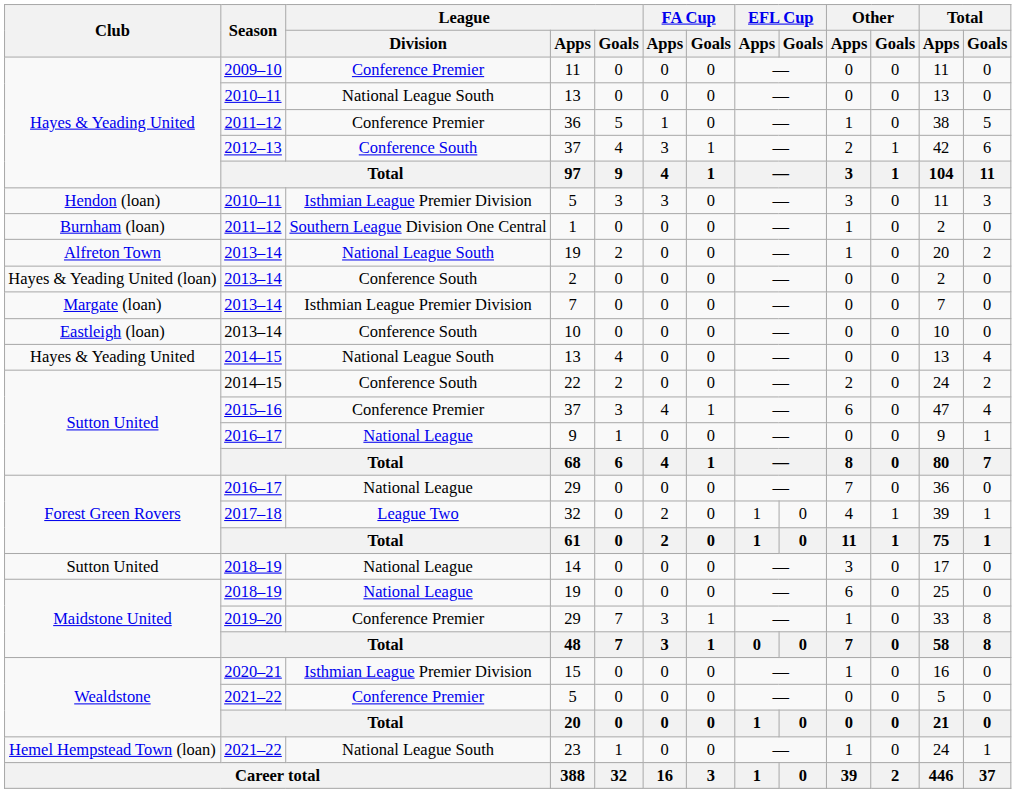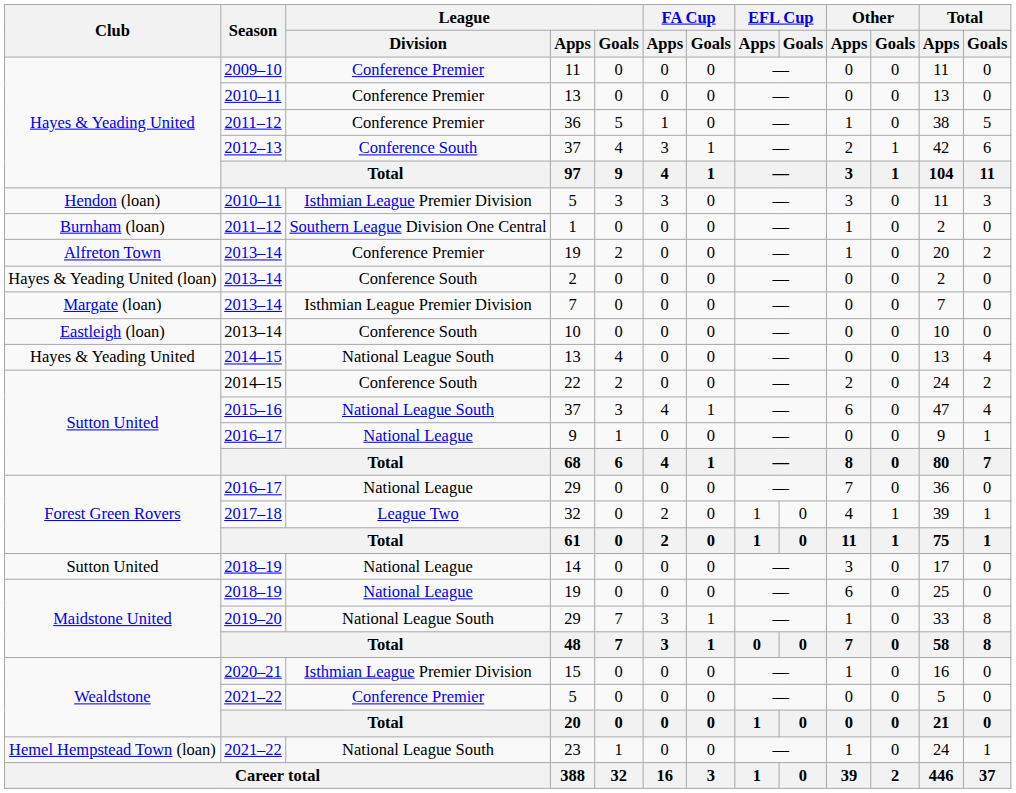2010–11 / 13 | League / Division: National League South -> Conference Premier
2013–14 / 19 | League / Division: National League South -> Conference Premier
2015–16 / 37 | League / Division: Conference Premier -> National League South
2019–20 / 29 | League / Division: Conference Premier -> National League South
